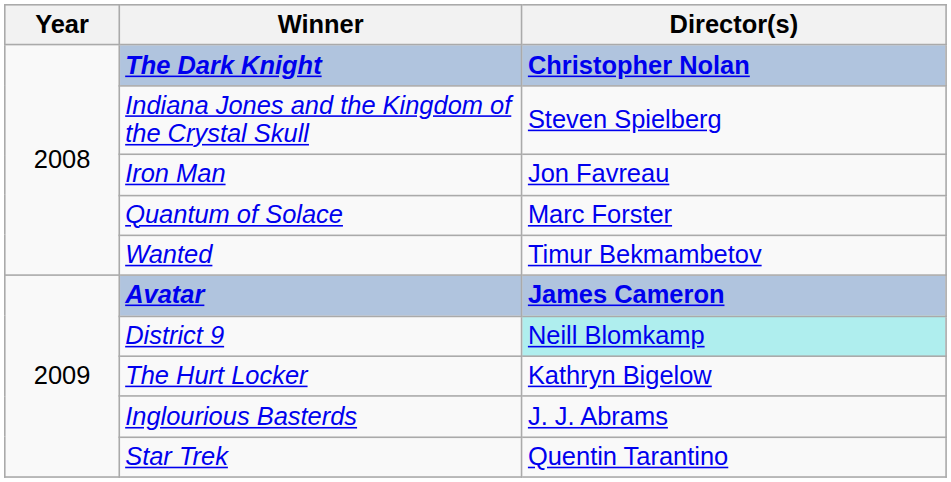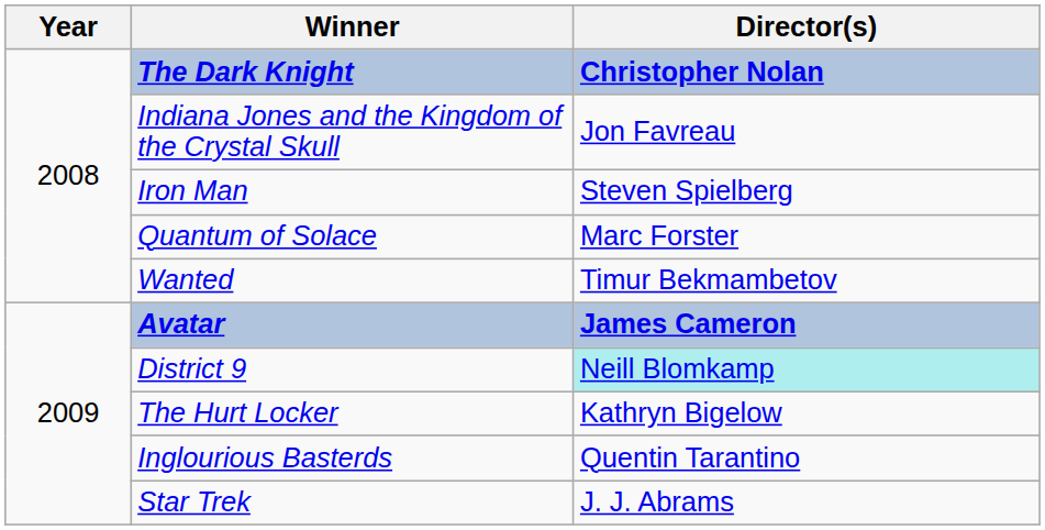Indiana Jones and the Kingdom of the Crystal Skull | Director(s): Steven Spielberg -> Jon Favreau
Iron Man | Director(s): Jon Favreau -> Steven Spielberg
Inglourious Basterds | Director(s): J. J. Abrams -> Quentin Tarantino
Star Trek | Director(s): Quentin Tarantino -> J. J. Abrams
